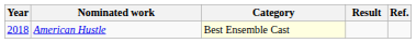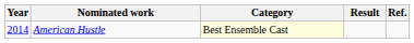American Hustle | Year: 2018 -> 2014
